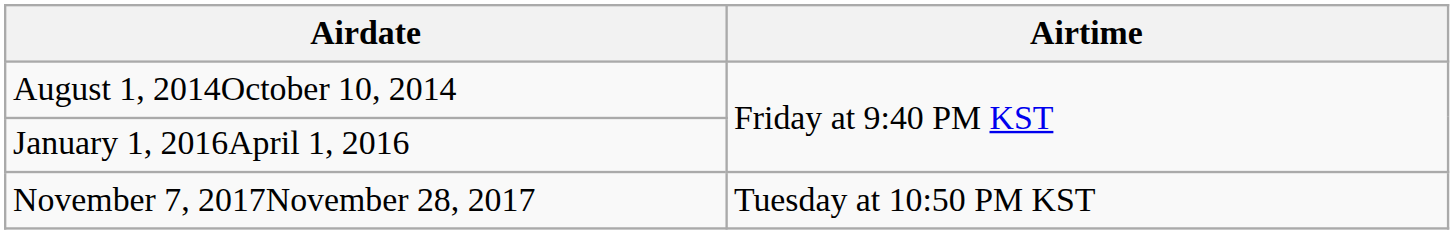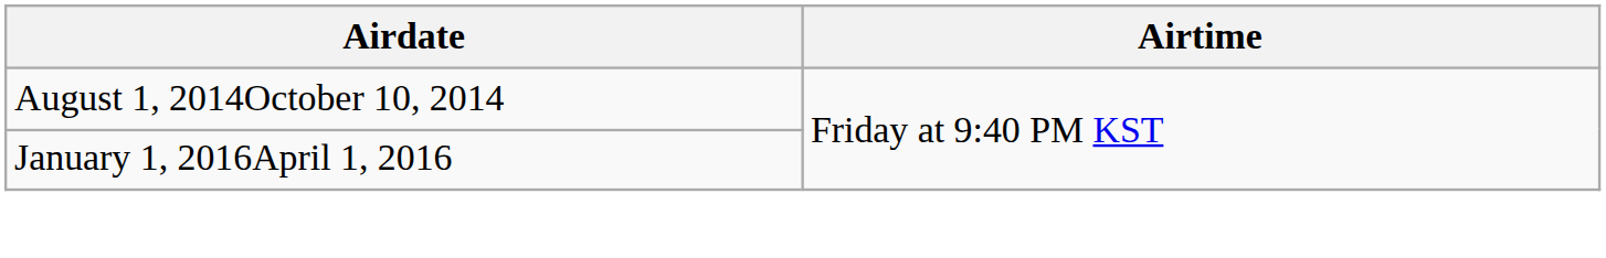- row: November 7, 2017November 28, 2017 | Tuesday at 10:50 PM KST
